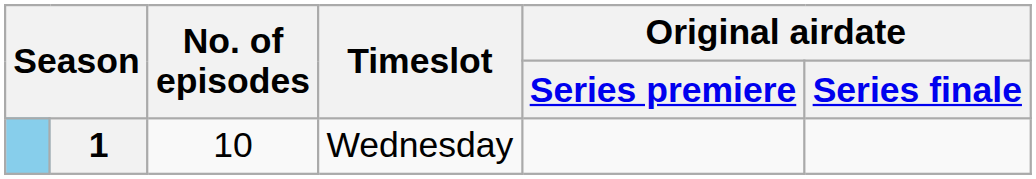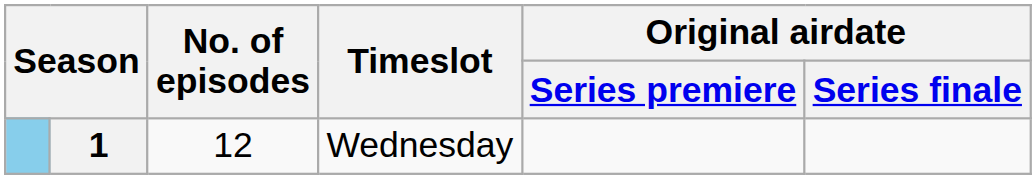Wednesday | No. of episodes: 10 -> 12
